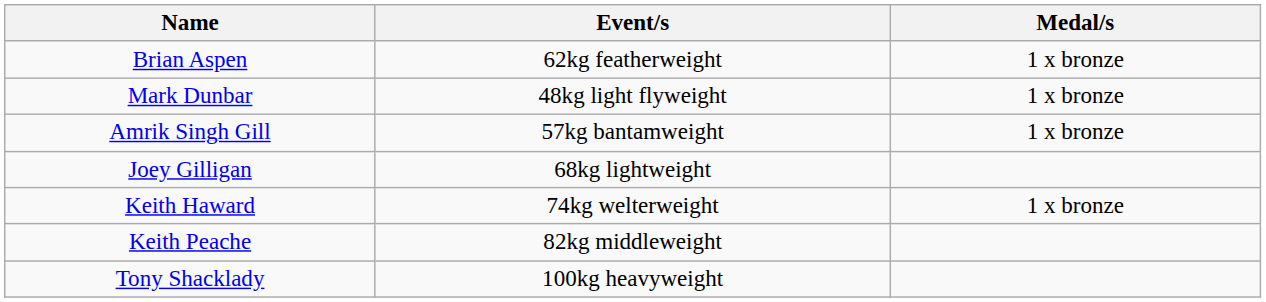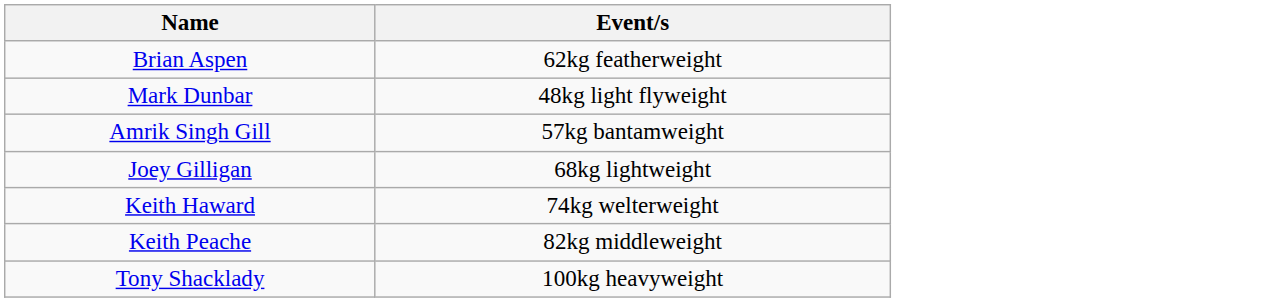- column: Medal/s | 1 x bronze | 1 x bronze | 1 x bronze | 1 x bronze
